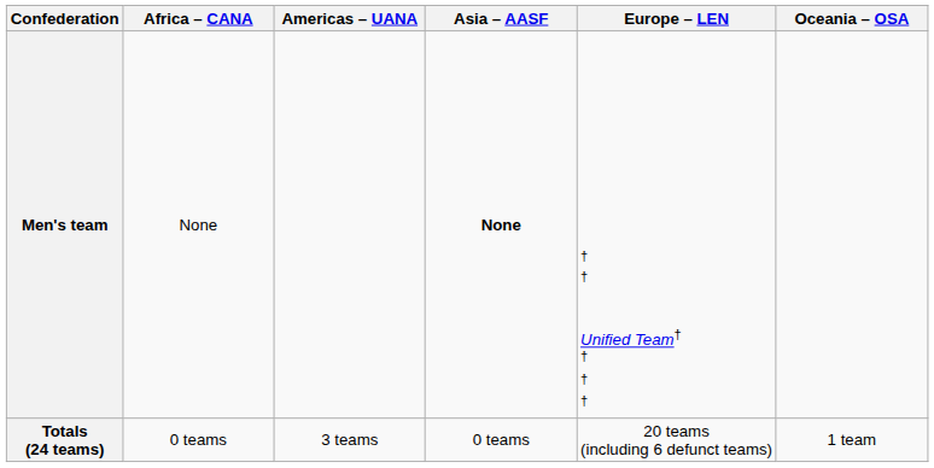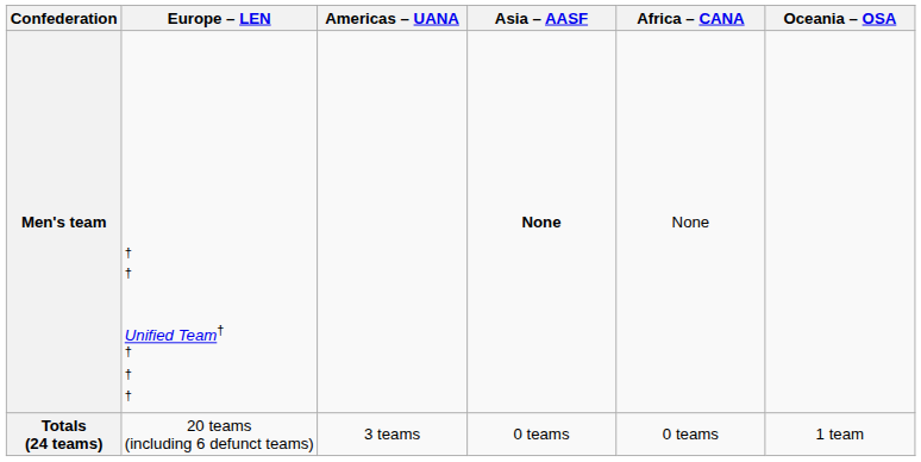columns swapped: Africa – CANA <-> Europe – LEN
